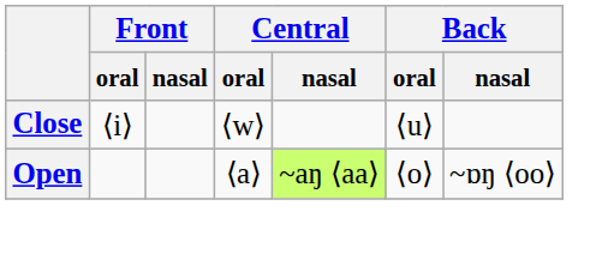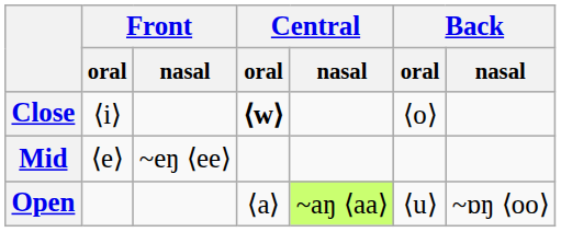Close | Central / oral: normal -> bold
Close | Back / oral: ⟨u⟩ -> ⟨o⟩
+ row: Mid | ⟨e⟩ | ~eŋ ⟨ee⟩
Open | Back / oral: ⟨o⟩ -> ⟨u⟩
